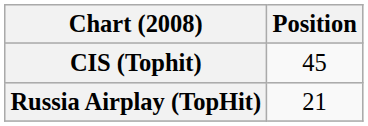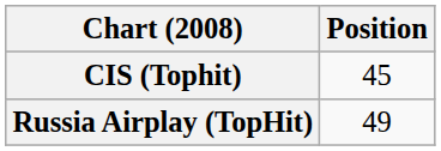Russia Airplay (TopHit) | Position: 21 -> 49
